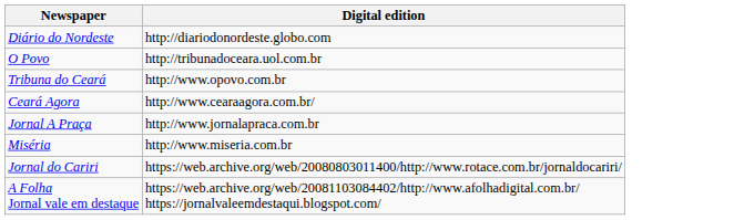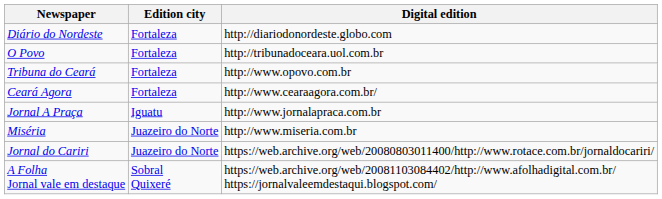+ column: Edition city | Fortaleza | Fortaleza | Fortaleza | Fortaleza | Iguatu | Juazeiro do Norte | Juazeiro do Norte | Sobral Quixeré
